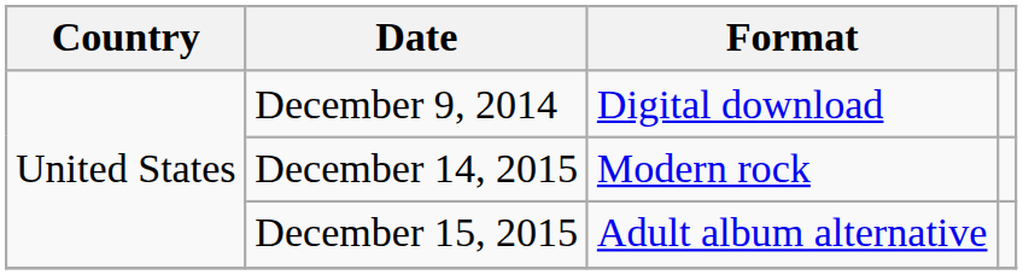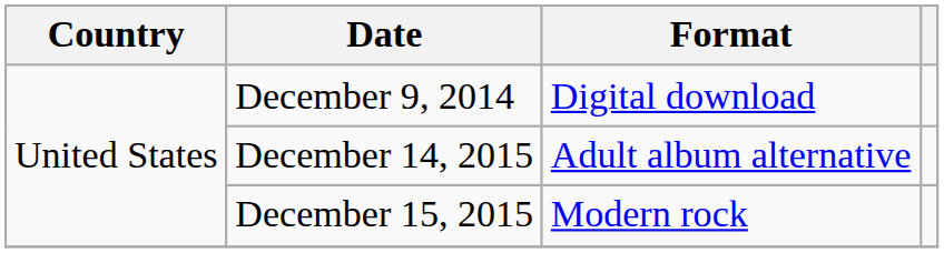December 14, 2015 | Format: Modern rock -> Adult album alternative
December 15, 2015 | Format: Adult album alternative -> Modern rock
